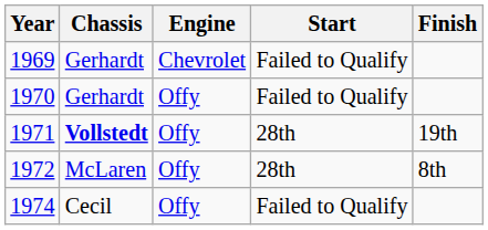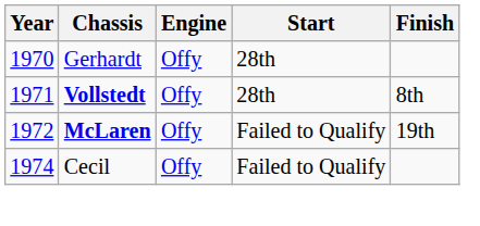- row: 1969 | Gerhardt | Chevrolet | Failed to Qualify
1970 | Start: Failed to Qualify -> 28th
1971 | Finish: 19th -> 8th
1972 | Chassis: normal -> bold
1972 | Start: 28th -> Failed to Qualify
1972 | Finish: 8th -> 19th
